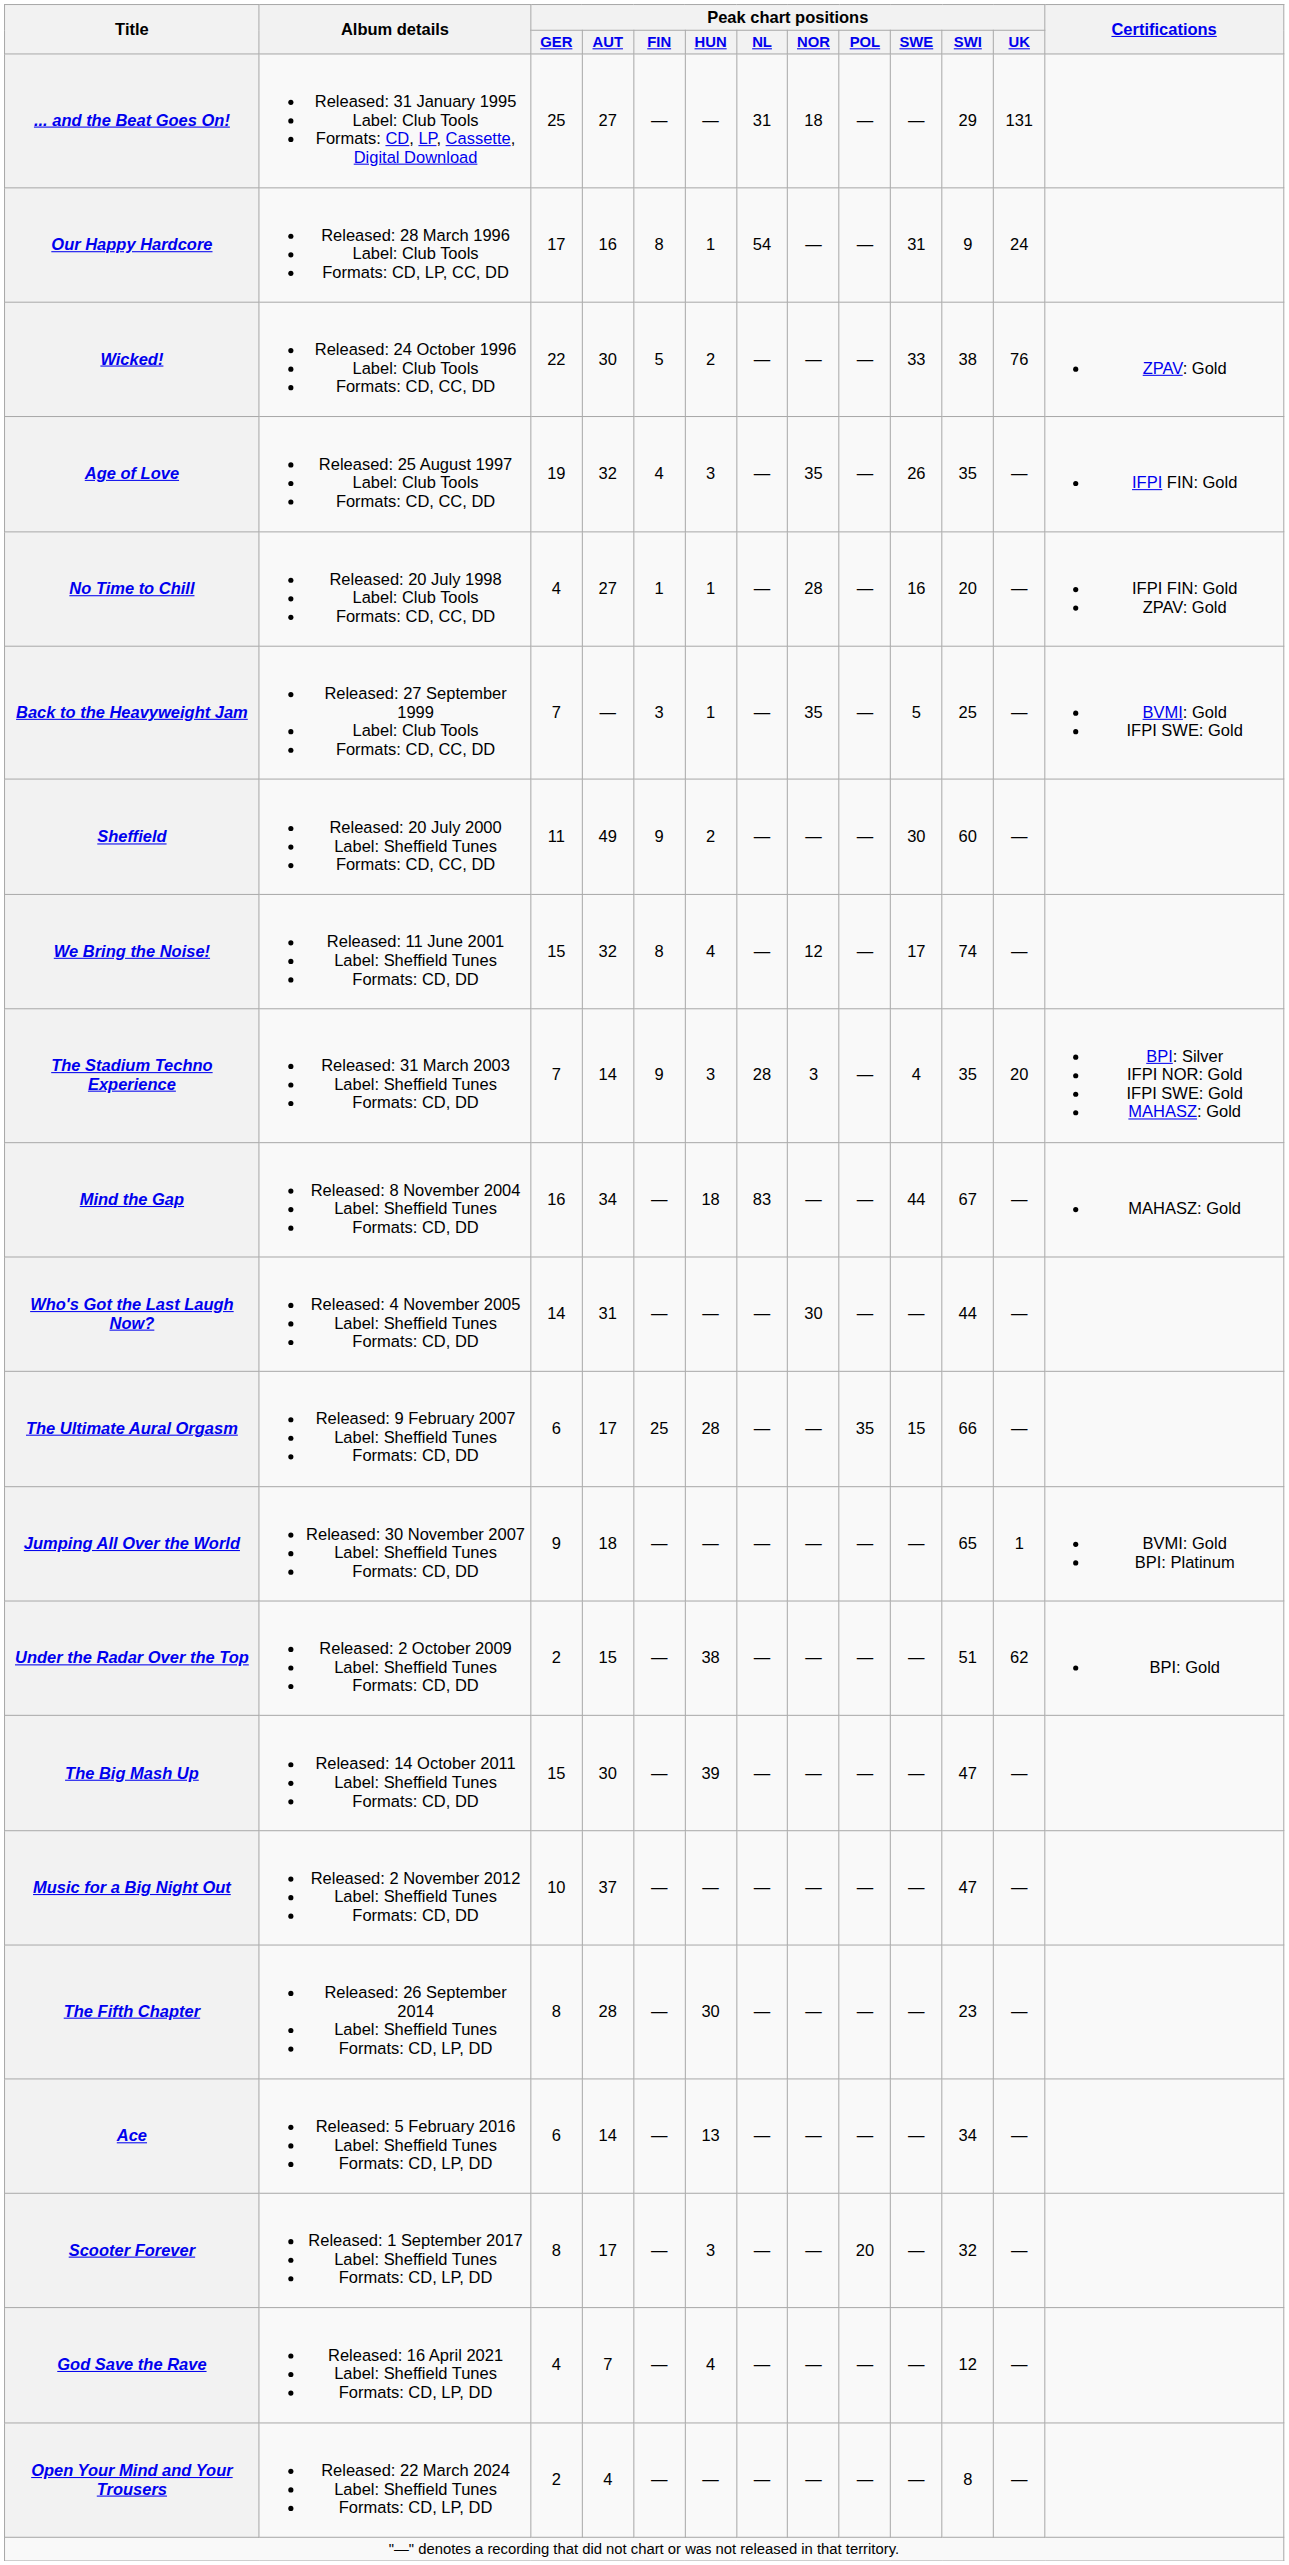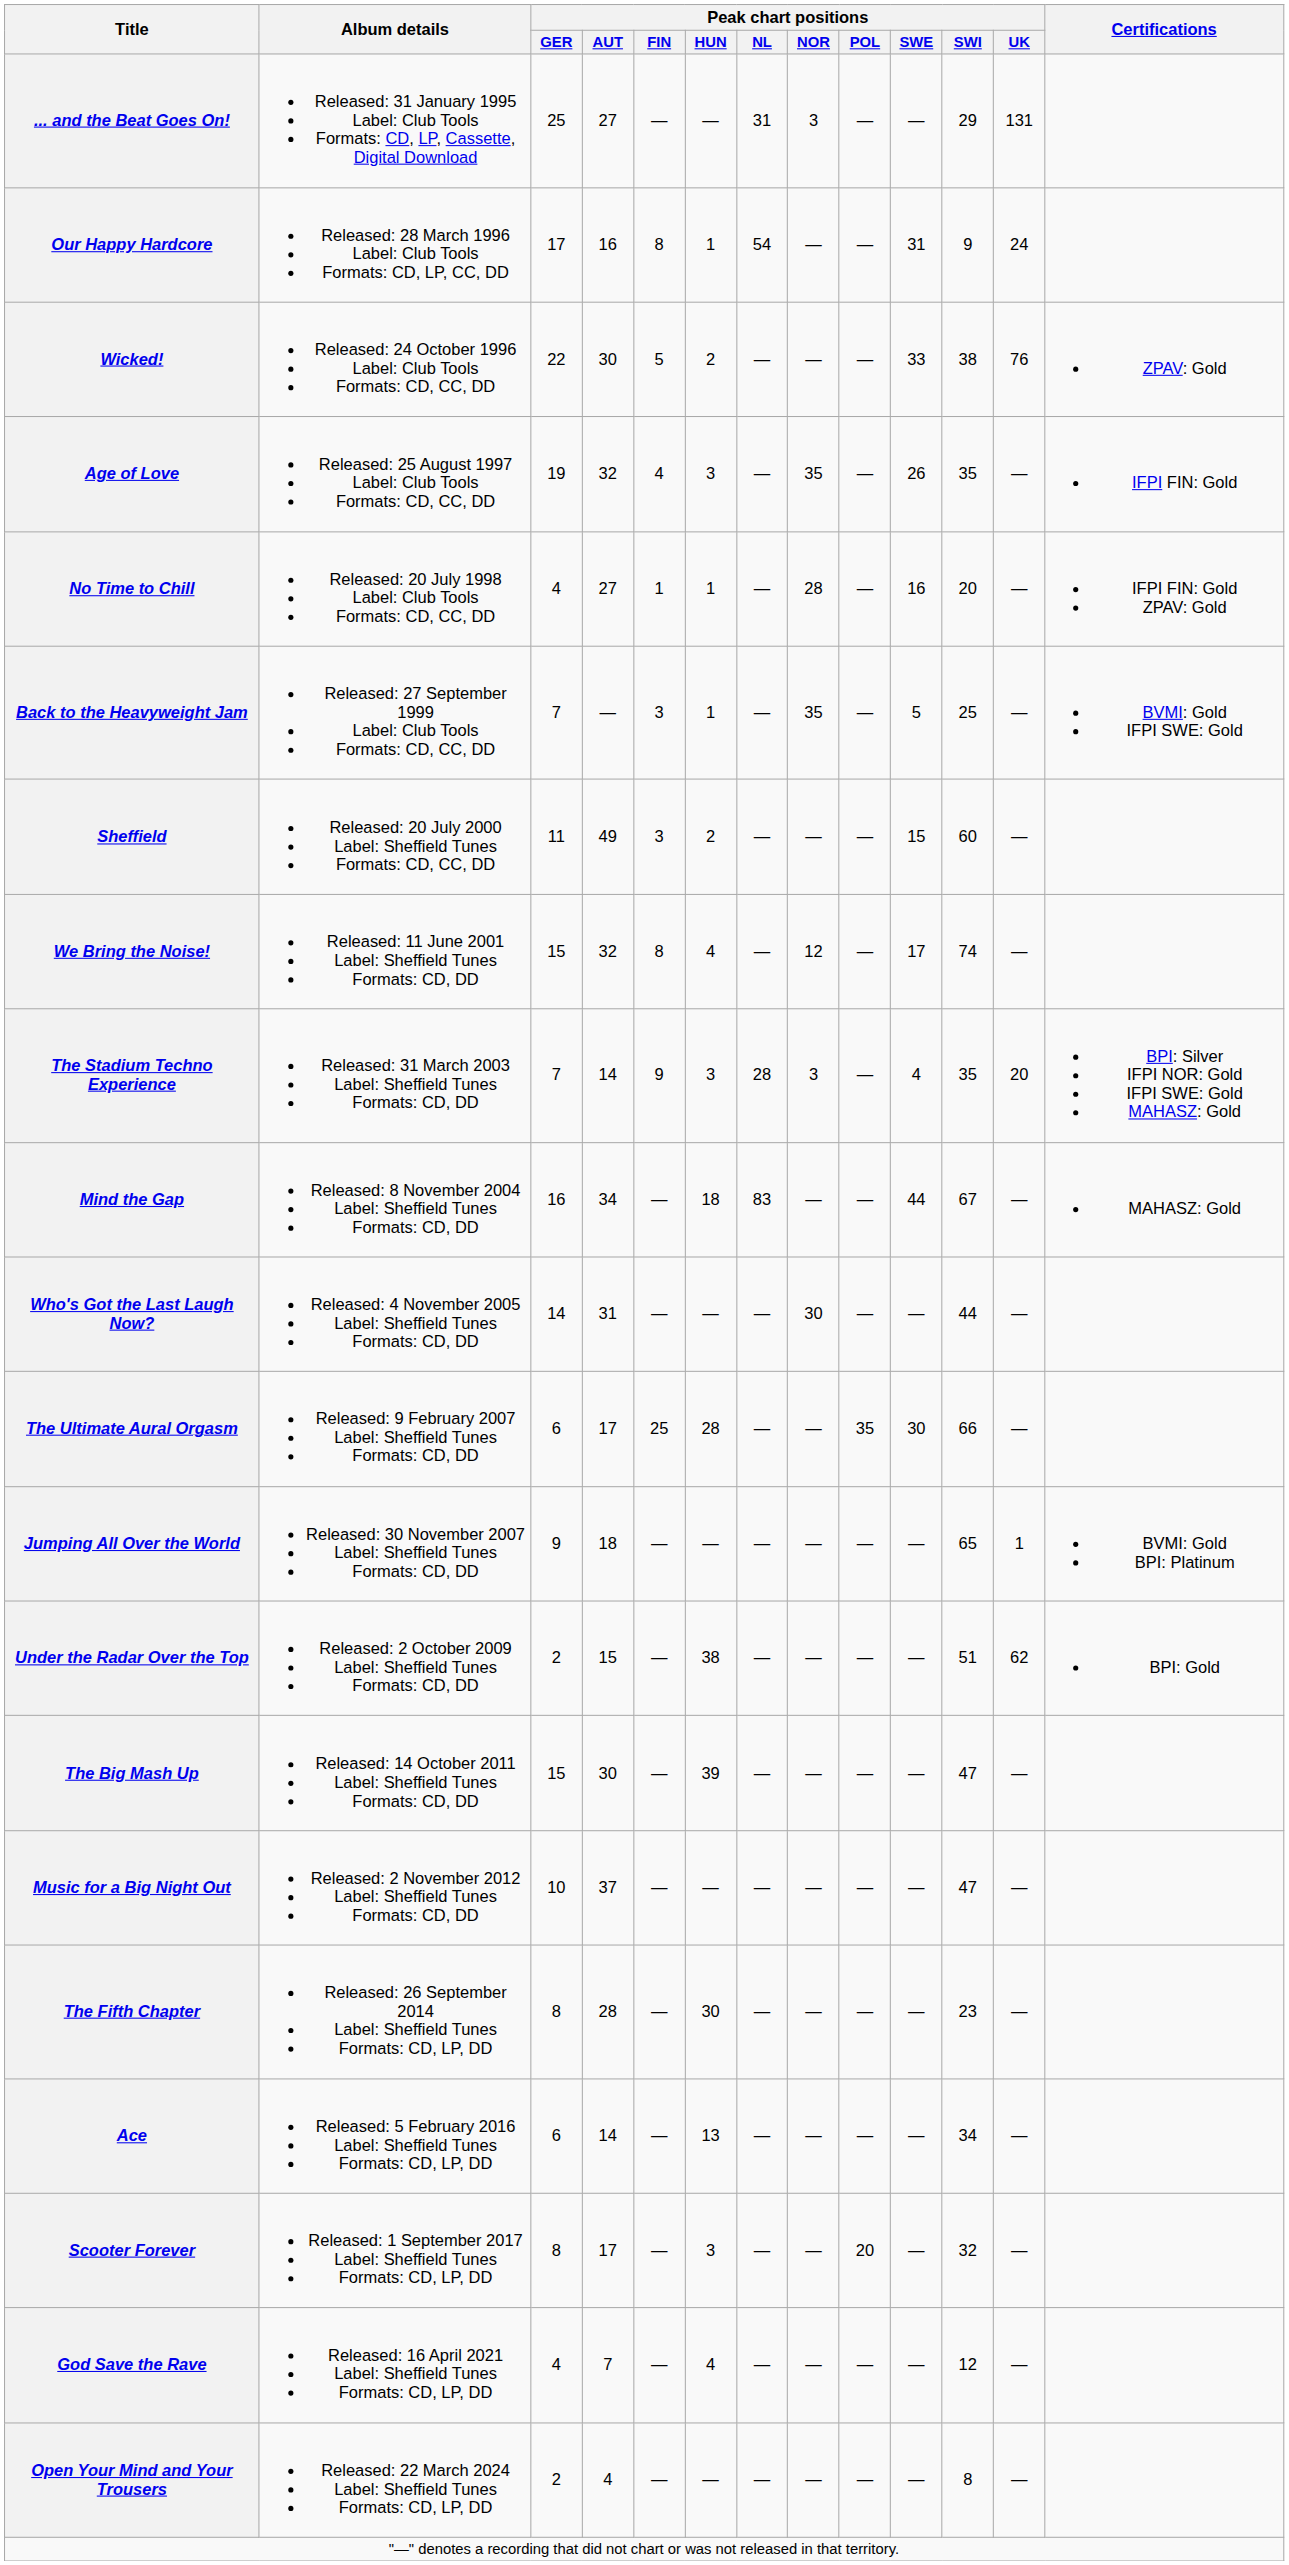... and the Beat Goes On! | Peak chart positions / NOR: 18 -> 3
Sheffield | Peak chart positions / FIN: 9 -> 3
Sheffield | Peak chart positions / SWE: 30 -> 15
The Ultimate Aural Orgasm | Peak chart positions / SWE: 15 -> 30
